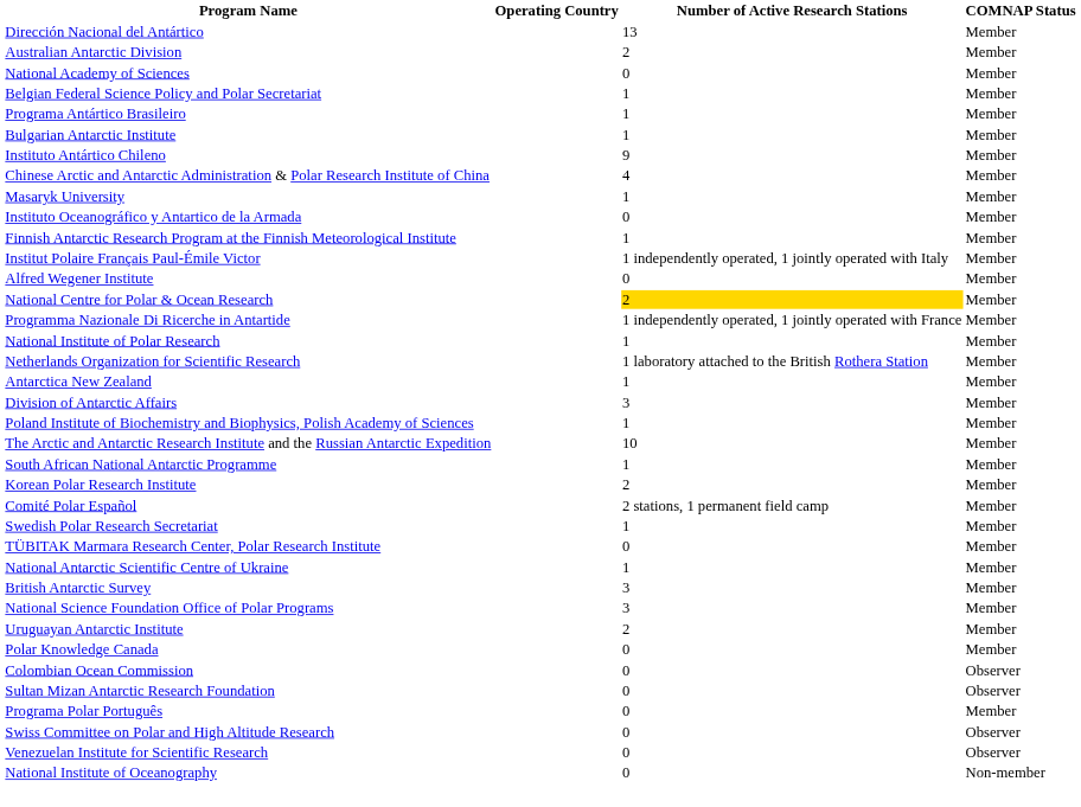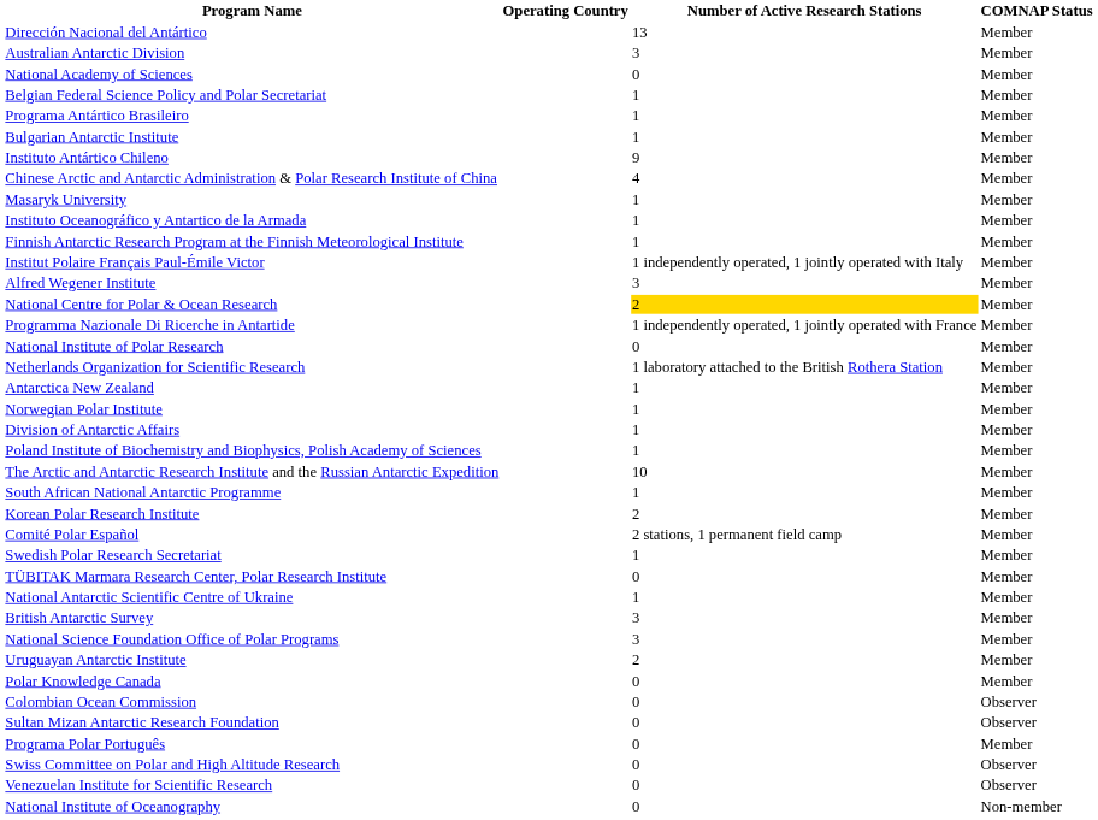Australian Antarctic Division | Number of Active Research Stations: 2 -> 3
Instituto Oceanográfico y Antartico de la Armada | Number of Active Research Stations: 0 -> 1
Alfred Wegener Institute | Number of Active Research Stations: 0 -> 3
National Institute of Polar Research | Number of Active Research Stations: 1 -> 0
+ row: Norwegian Polar Institute | 1 | Member
Division of Antarctic Affairs | Number of Active Research Stations: 3 -> 1
